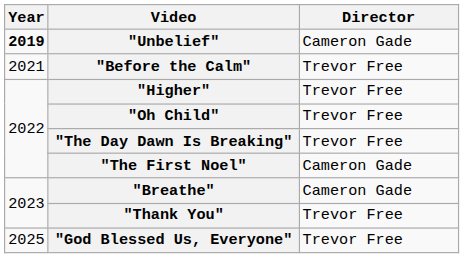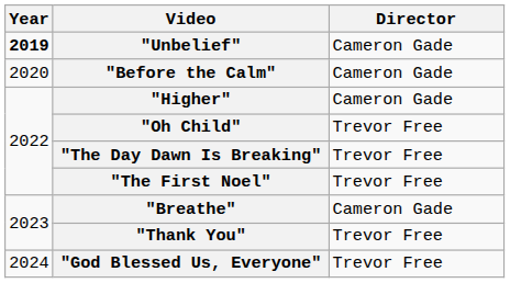"Before the Calm" | Year: 2021 -> 2020
"Before the Calm" | Director: Trevor Free -> Cameron Gade
"Higher" | Director: Trevor Free -> Cameron Gade
"The First Noel" | Director: Cameron Gade -> Trevor Free
"God Blessed Us, Everyone" | Year: 2025 -> 2024
